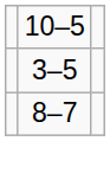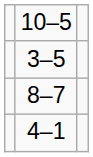+ row: 4–1
